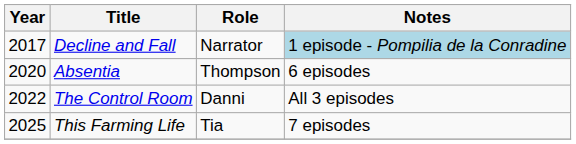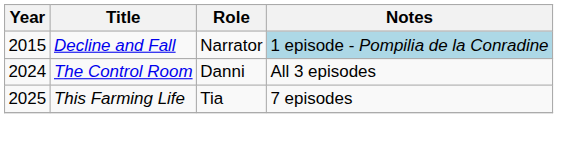Decline and Fall | Year: 2017 -> 2015
- row: 2020 | Absentia | Thompson | 6 episodes
The Control Room | Year: 2022 -> 2024
